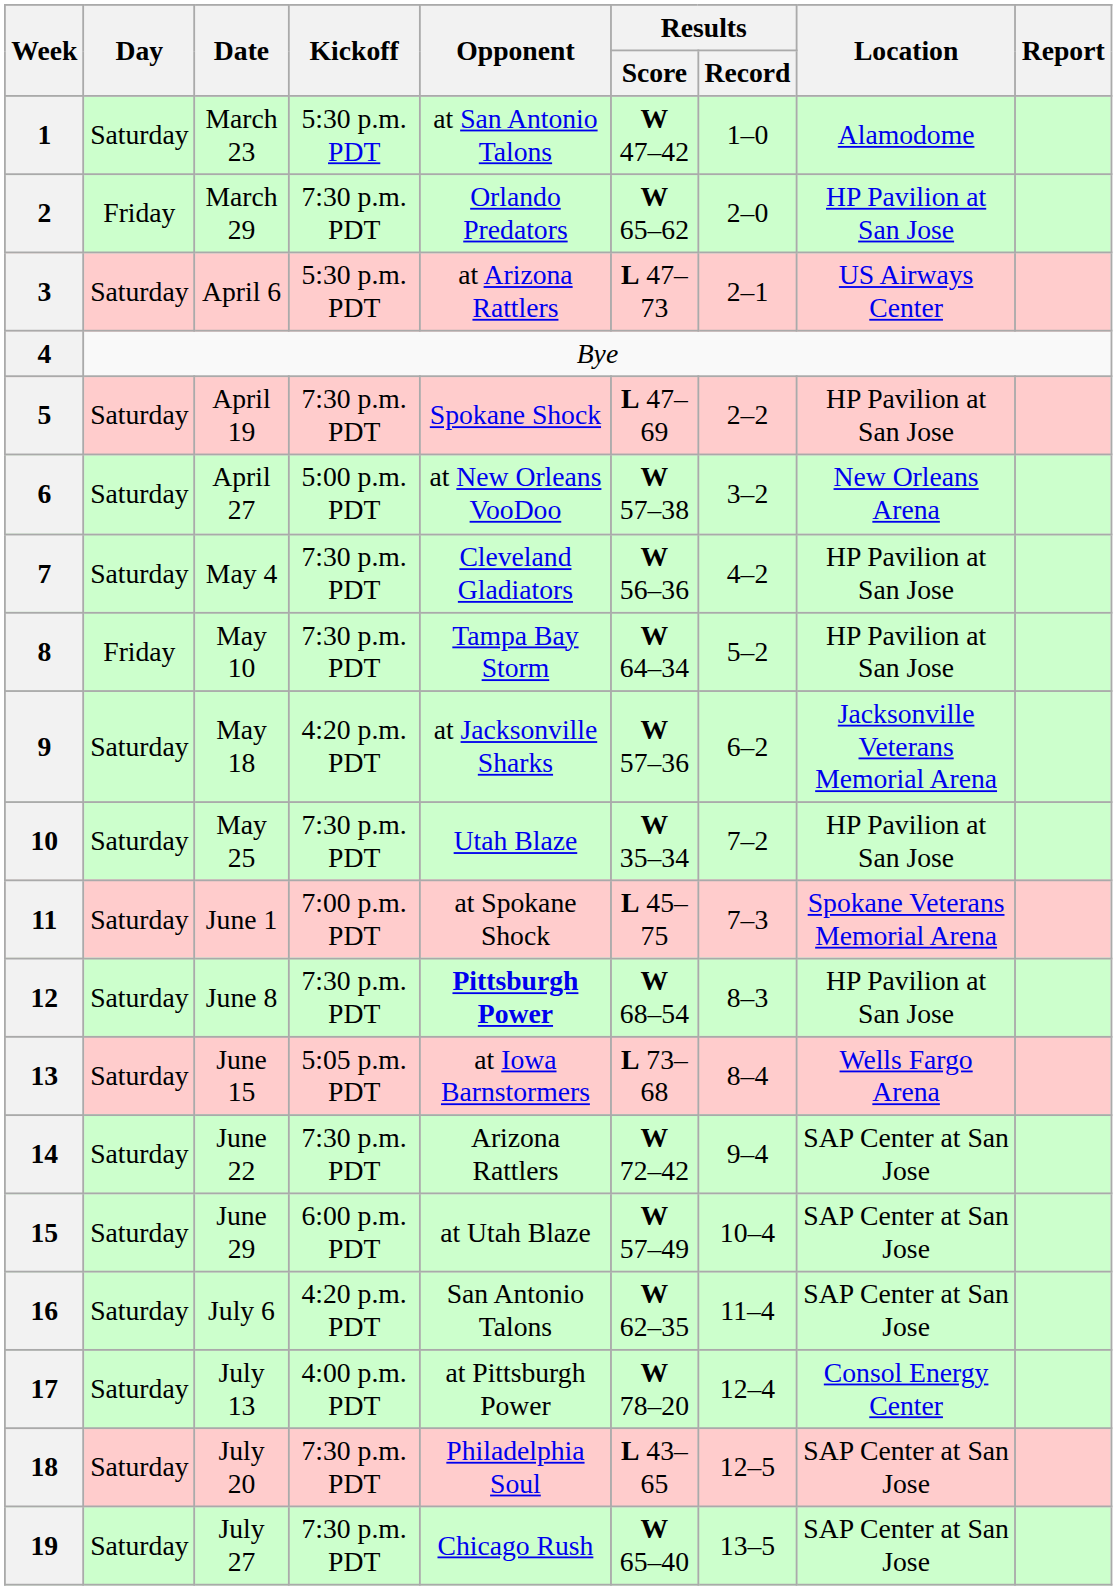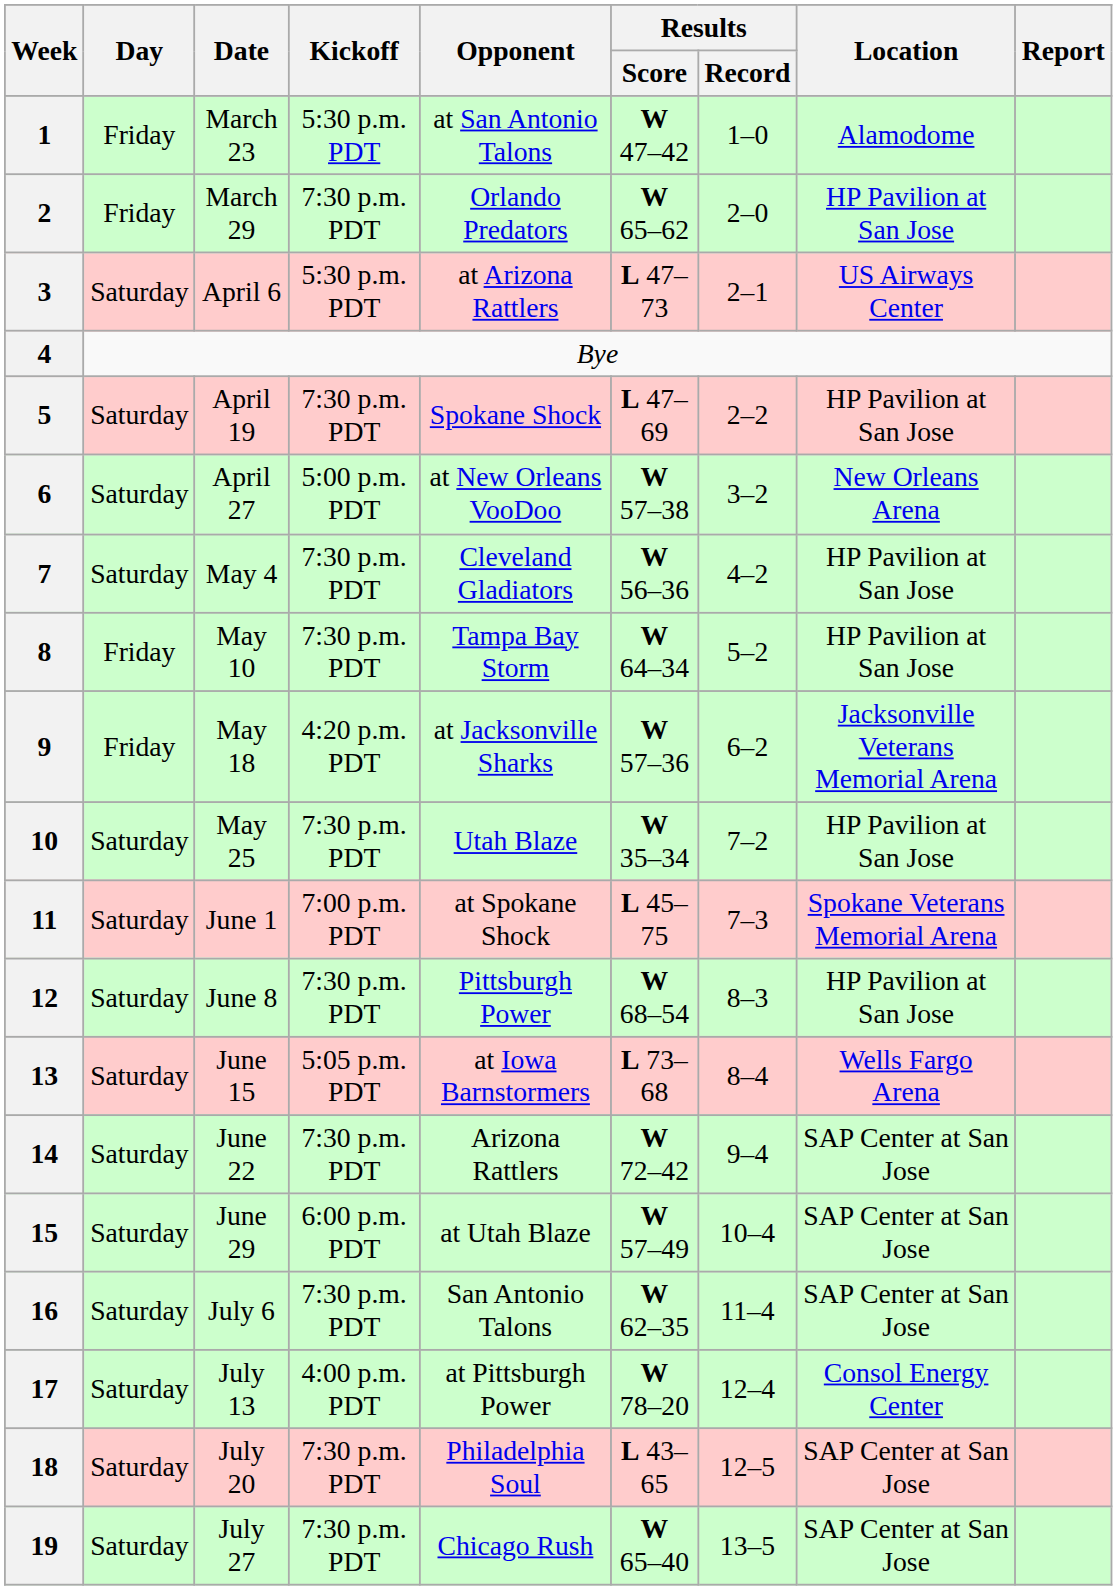1 | Day: Saturday -> Friday
9 | Day: Saturday -> Friday
12 | Opponent: bold -> normal
16 | Kickoff: 4:20 p.m. PDT -> 7:30 p.m. PDT
